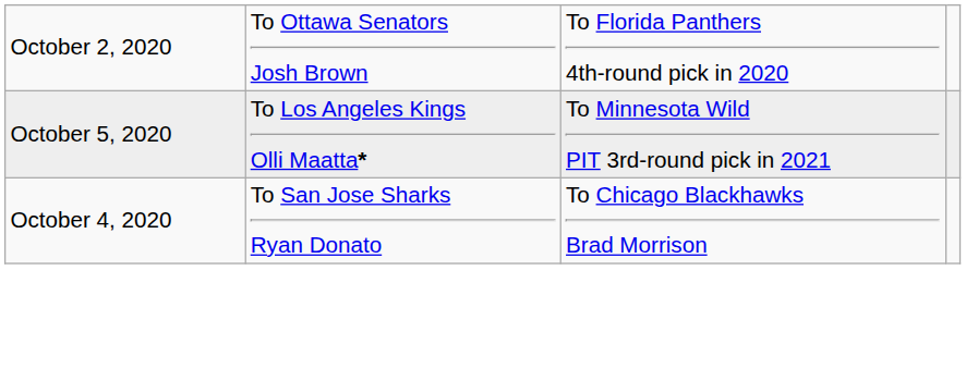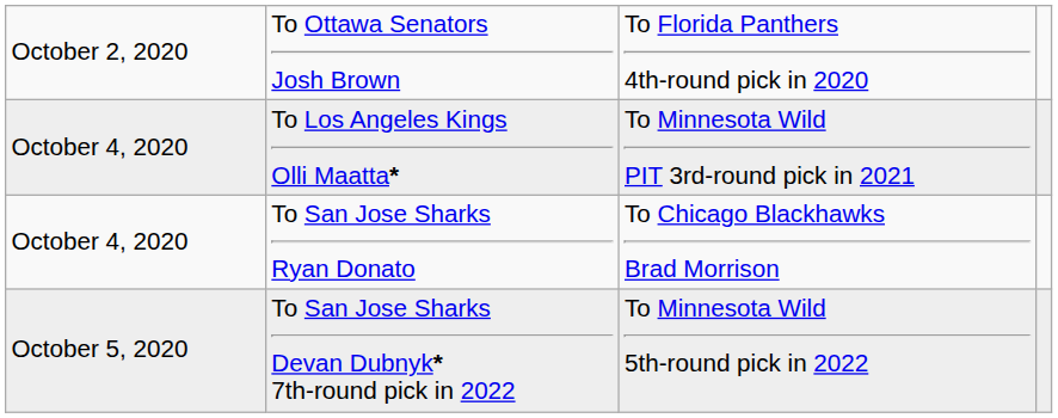To Los Angeles Kings Olli Maatta* | column 1: October 5, 2020 -> October 4, 2020
+ row: October 5, 2020 | To San Jose Sharks Devan Dubnyk* 7th-round pick in 2022 | To Minnesota Wild 5th-round pick in 2022
